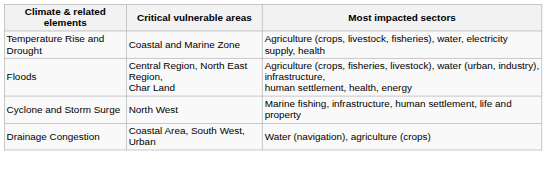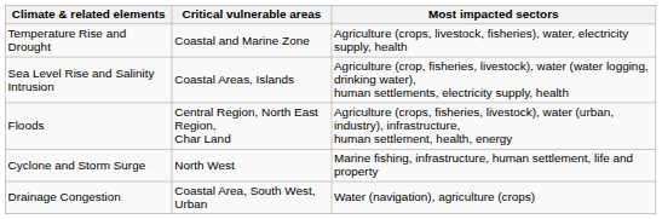+ row: Sea Level Rise and Salinity Intrusion | Coastal Areas, Islands | Agriculture (crop, fisheries, livestock), water (water logging, drinking water), human settlements, electricity supply, health
